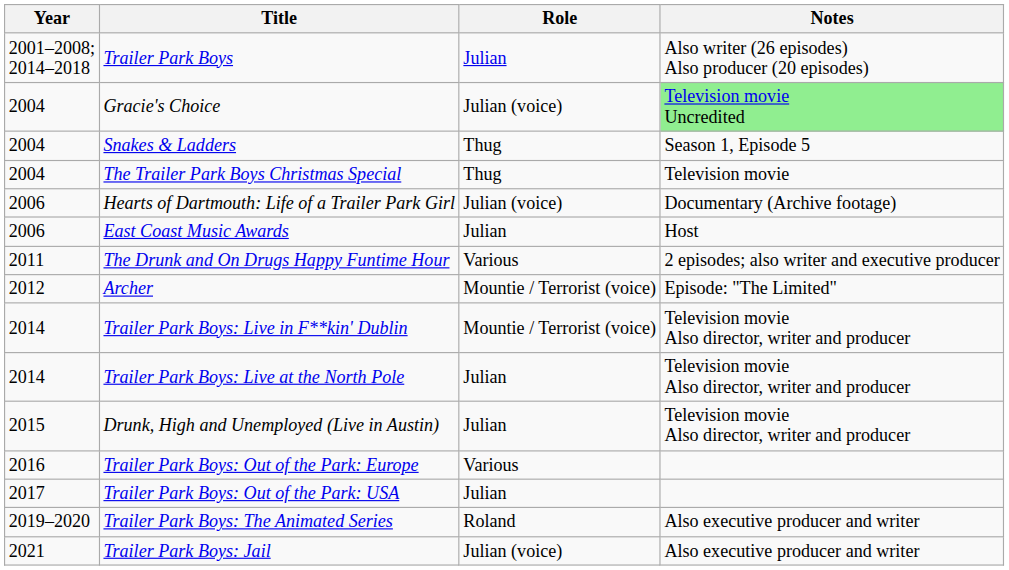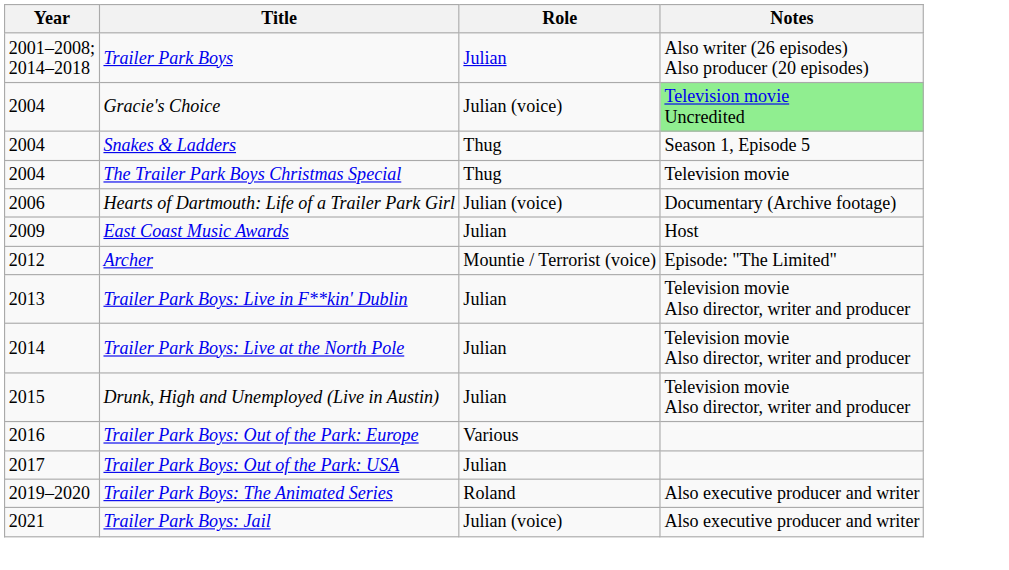East Coast Music Awards | Year: 2006 -> 2009
- row: 2011 | The Drunk and On Drugs Happy Funtime Hour | Various | 2 episodes; also writer and executive producer
Trailer Park Boys: Live in F**kin' Dublin | Year: 2014 -> 2013
Trailer Park Boys: Live in F**kin' Dublin | Role: Mountie / Terrorist (voice) -> Julian
